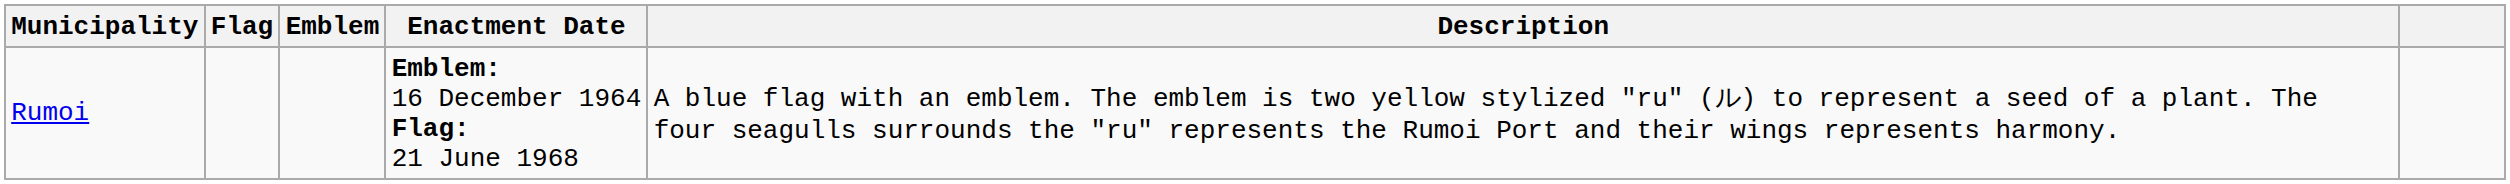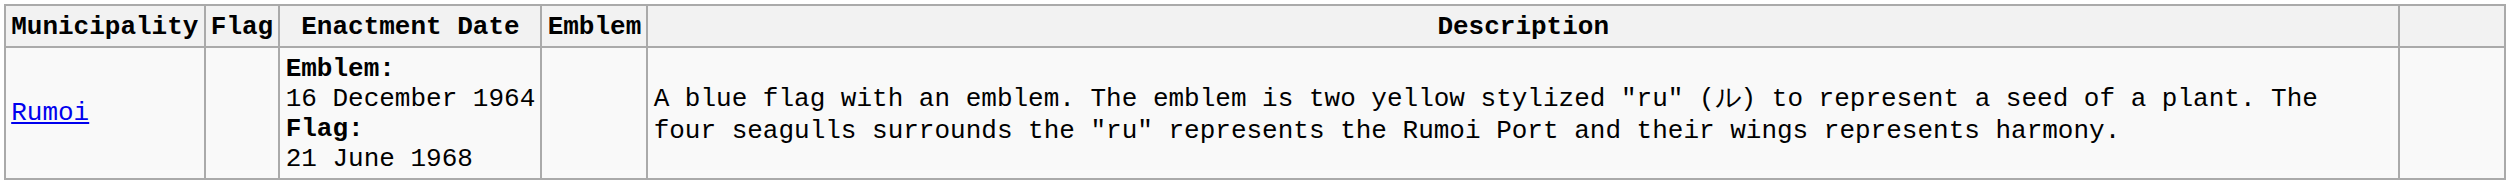columns swapped: Emblem <-> Enactment Date
